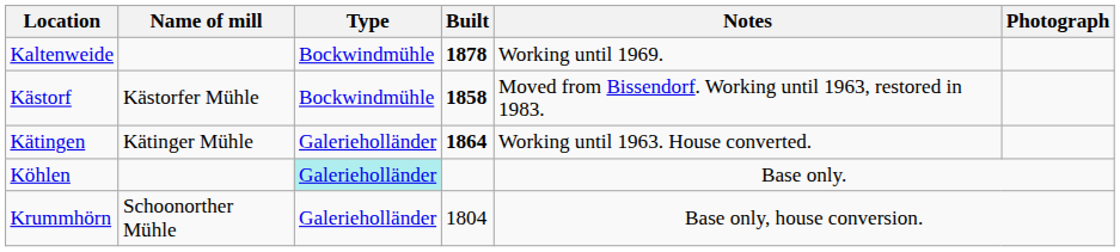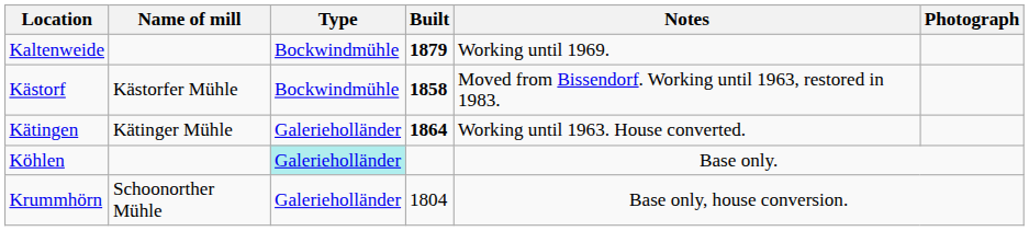Kaltenweide | Built: 1878 -> 1879
